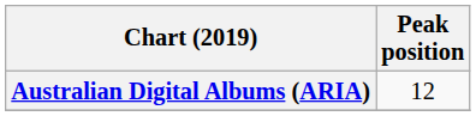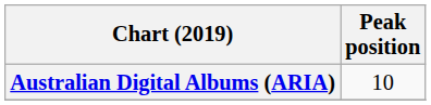Australian Digital Albums (ARIA) | Peak position: 12 -> 10
